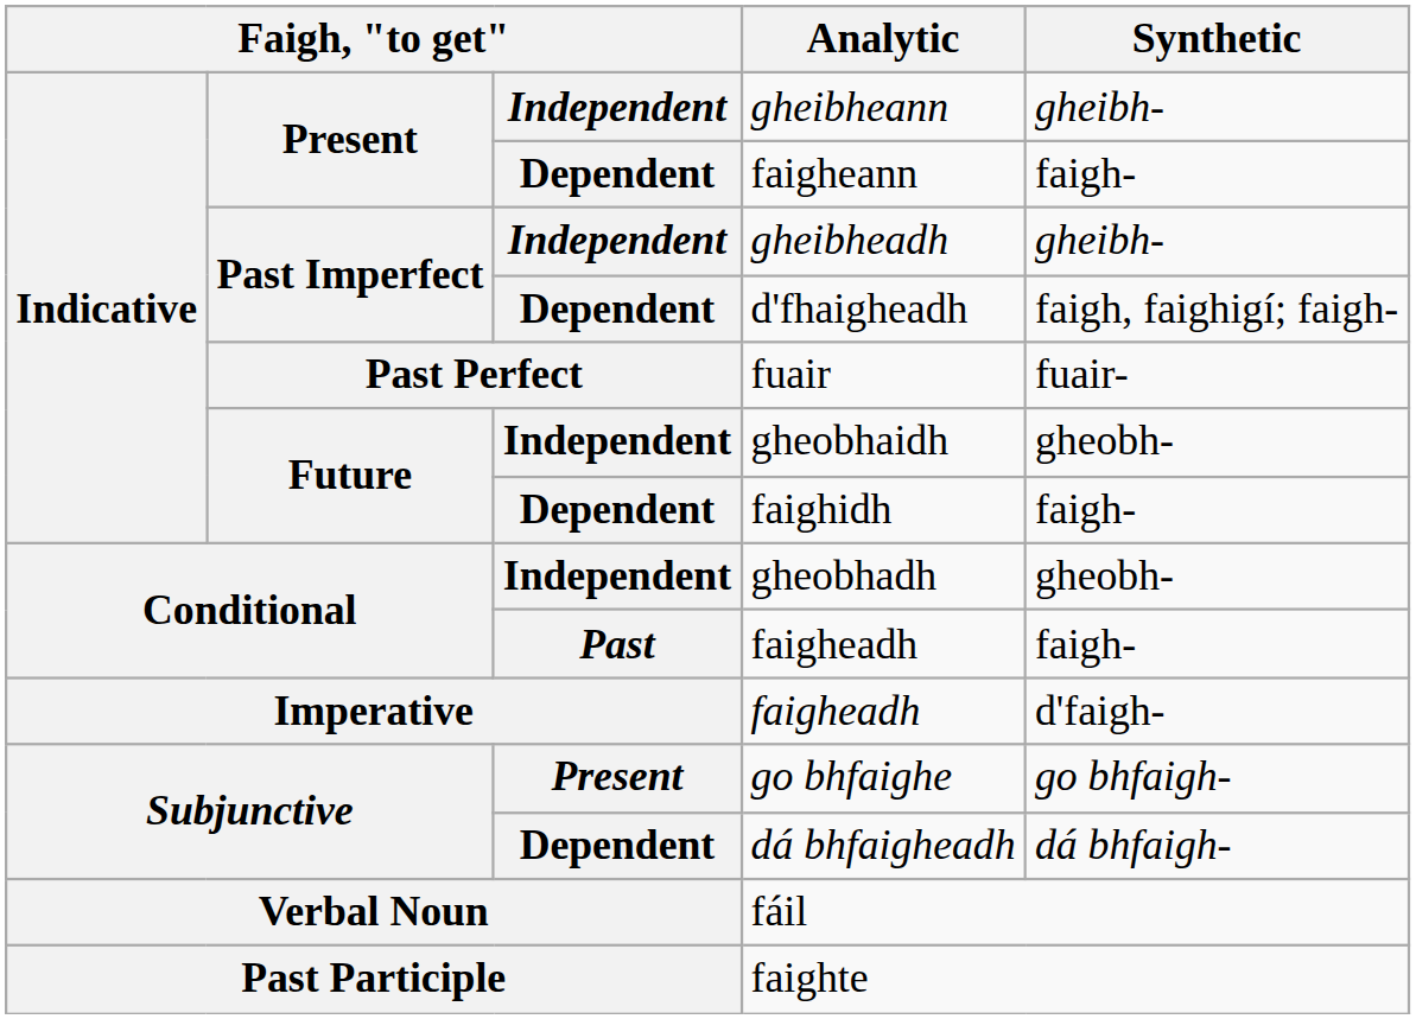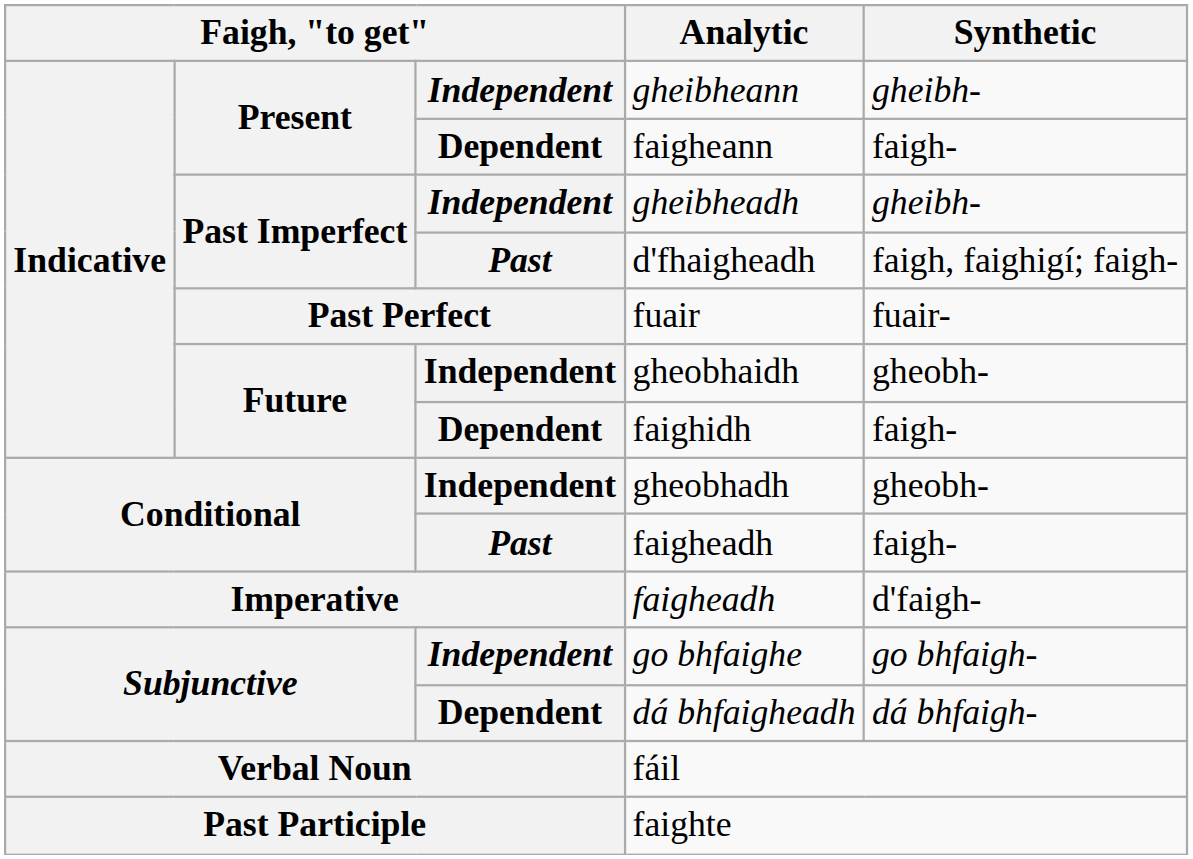d'fhaigheadh | column 3: Dependent -> Past
go bhfaighe | column 3: Present -> Independent
